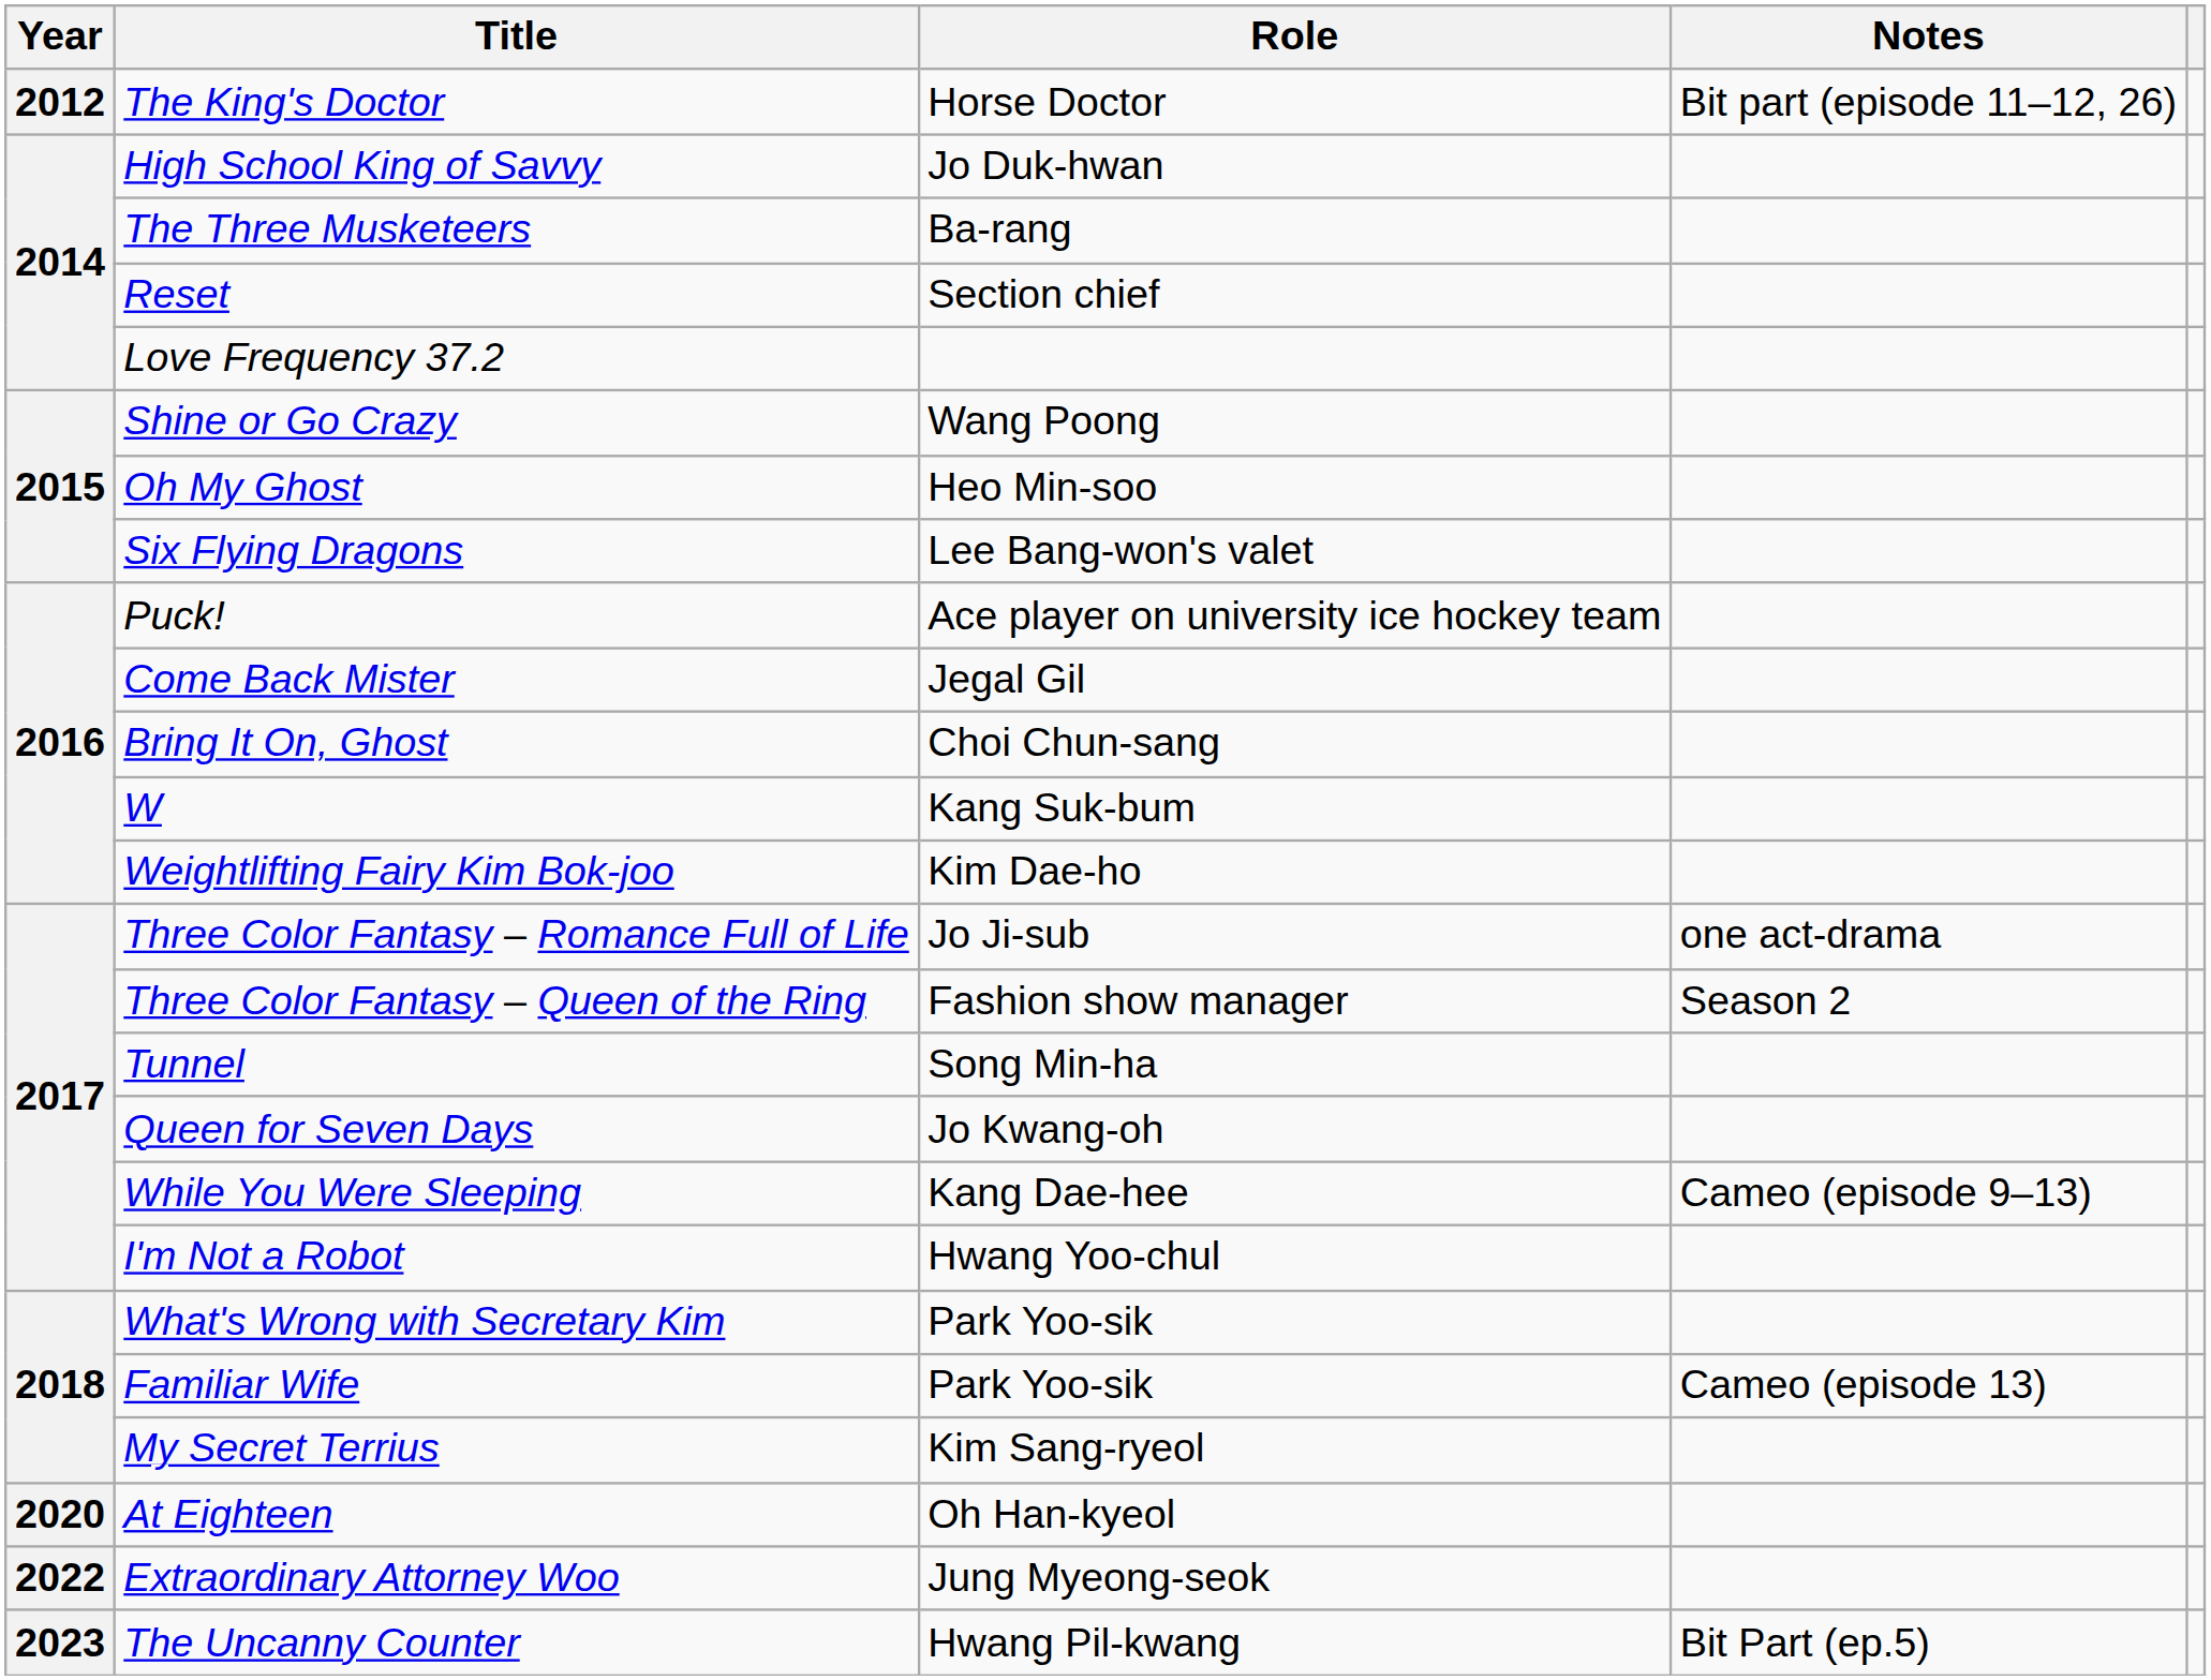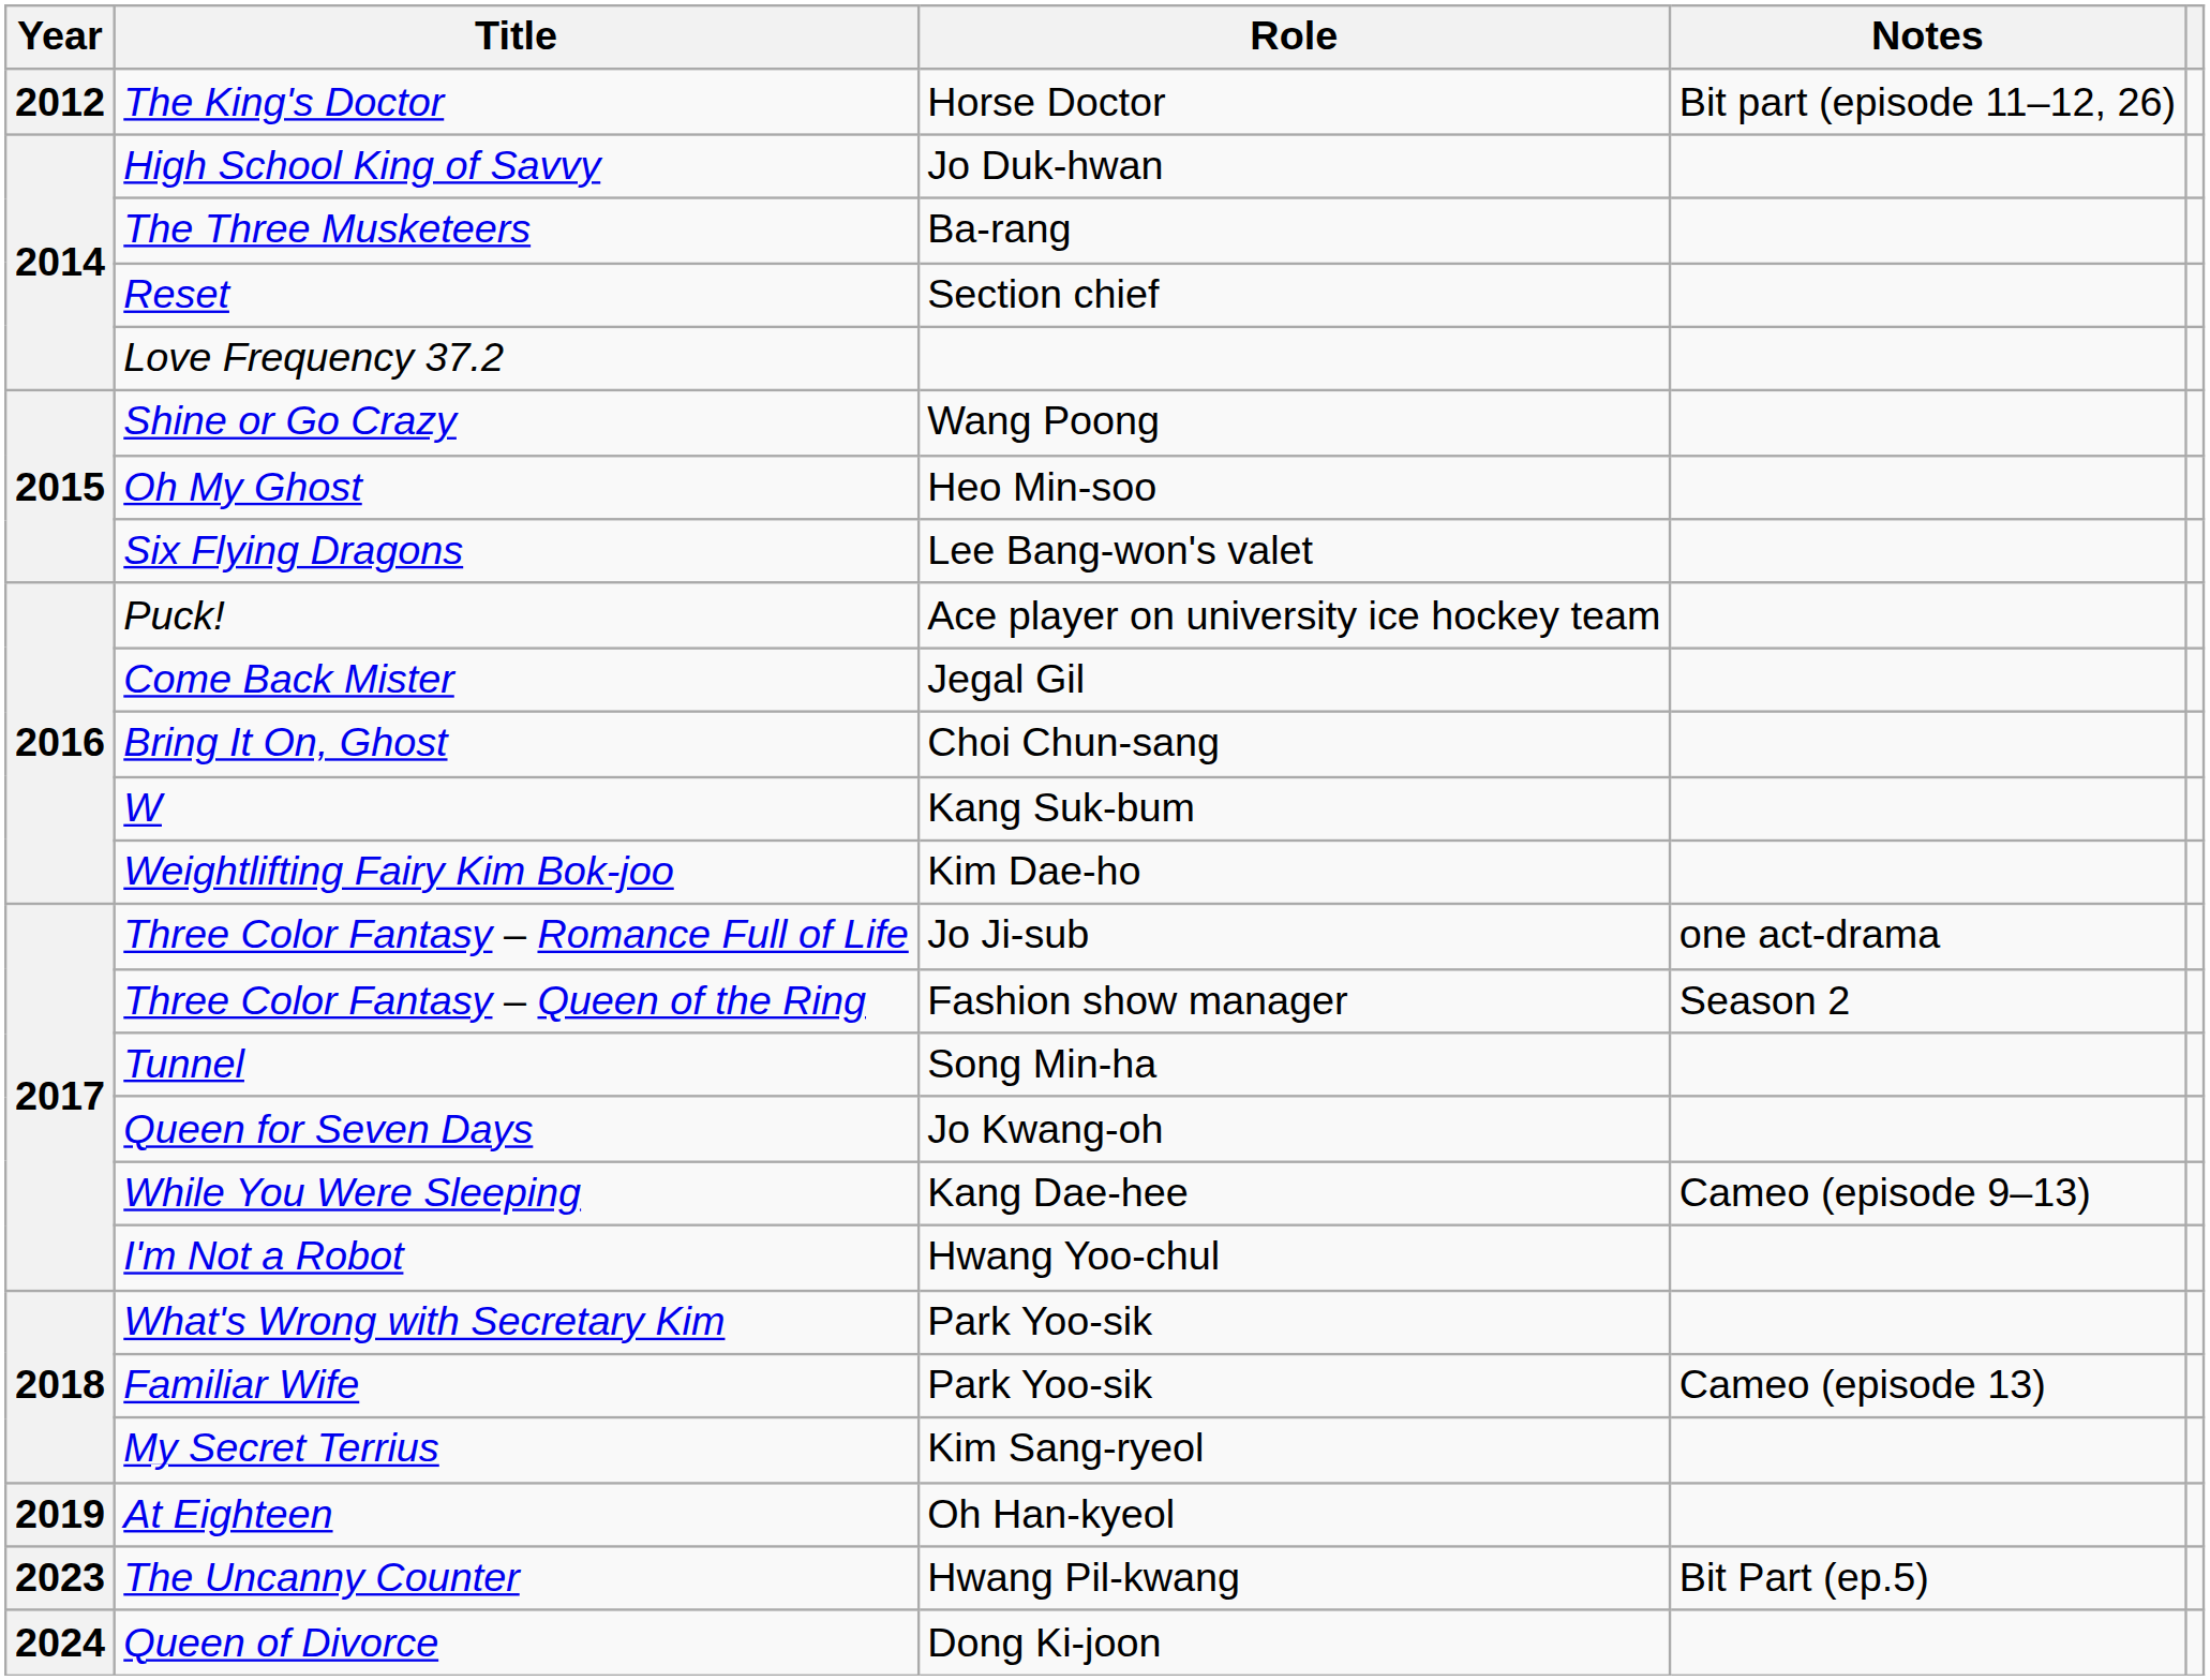At Eighteen | Year: 2020 -> 2019
- row: 2022 | Extraordinary Attorney Woo | Jung Myeong-seok
+ row: 2024 | Queen of Divorce | Dong Ki-joon
